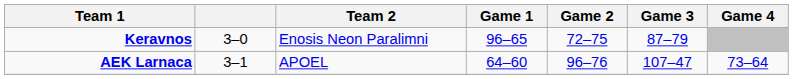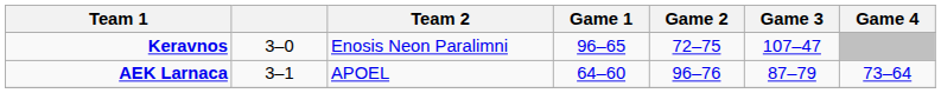Keravnos | Game 3: 87–79 -> 107–47
AEK Larnaca | Game 3: 107–47 -> 87–79
